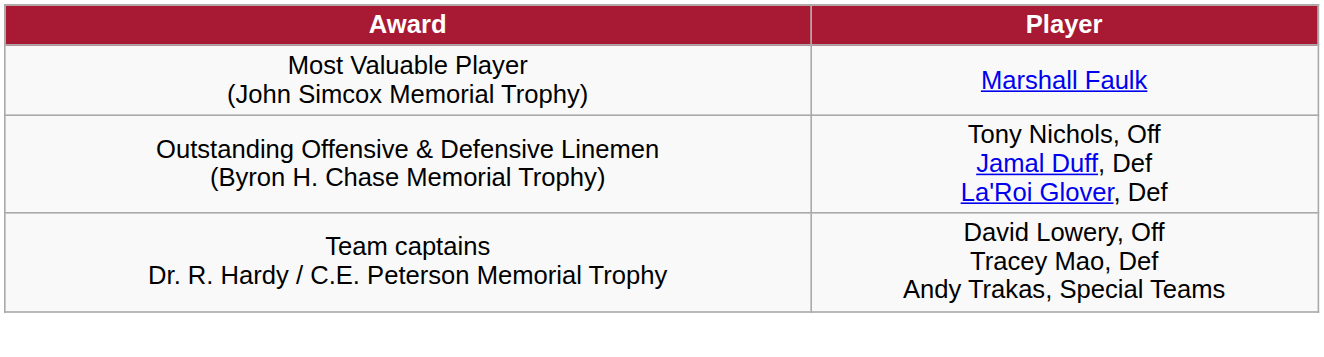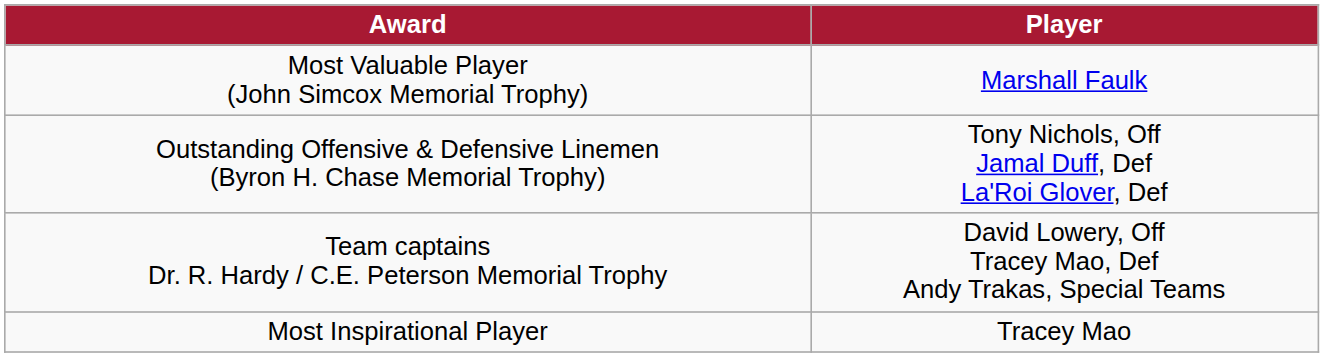+ row: Most Inspirational Player | Tracey Mao
